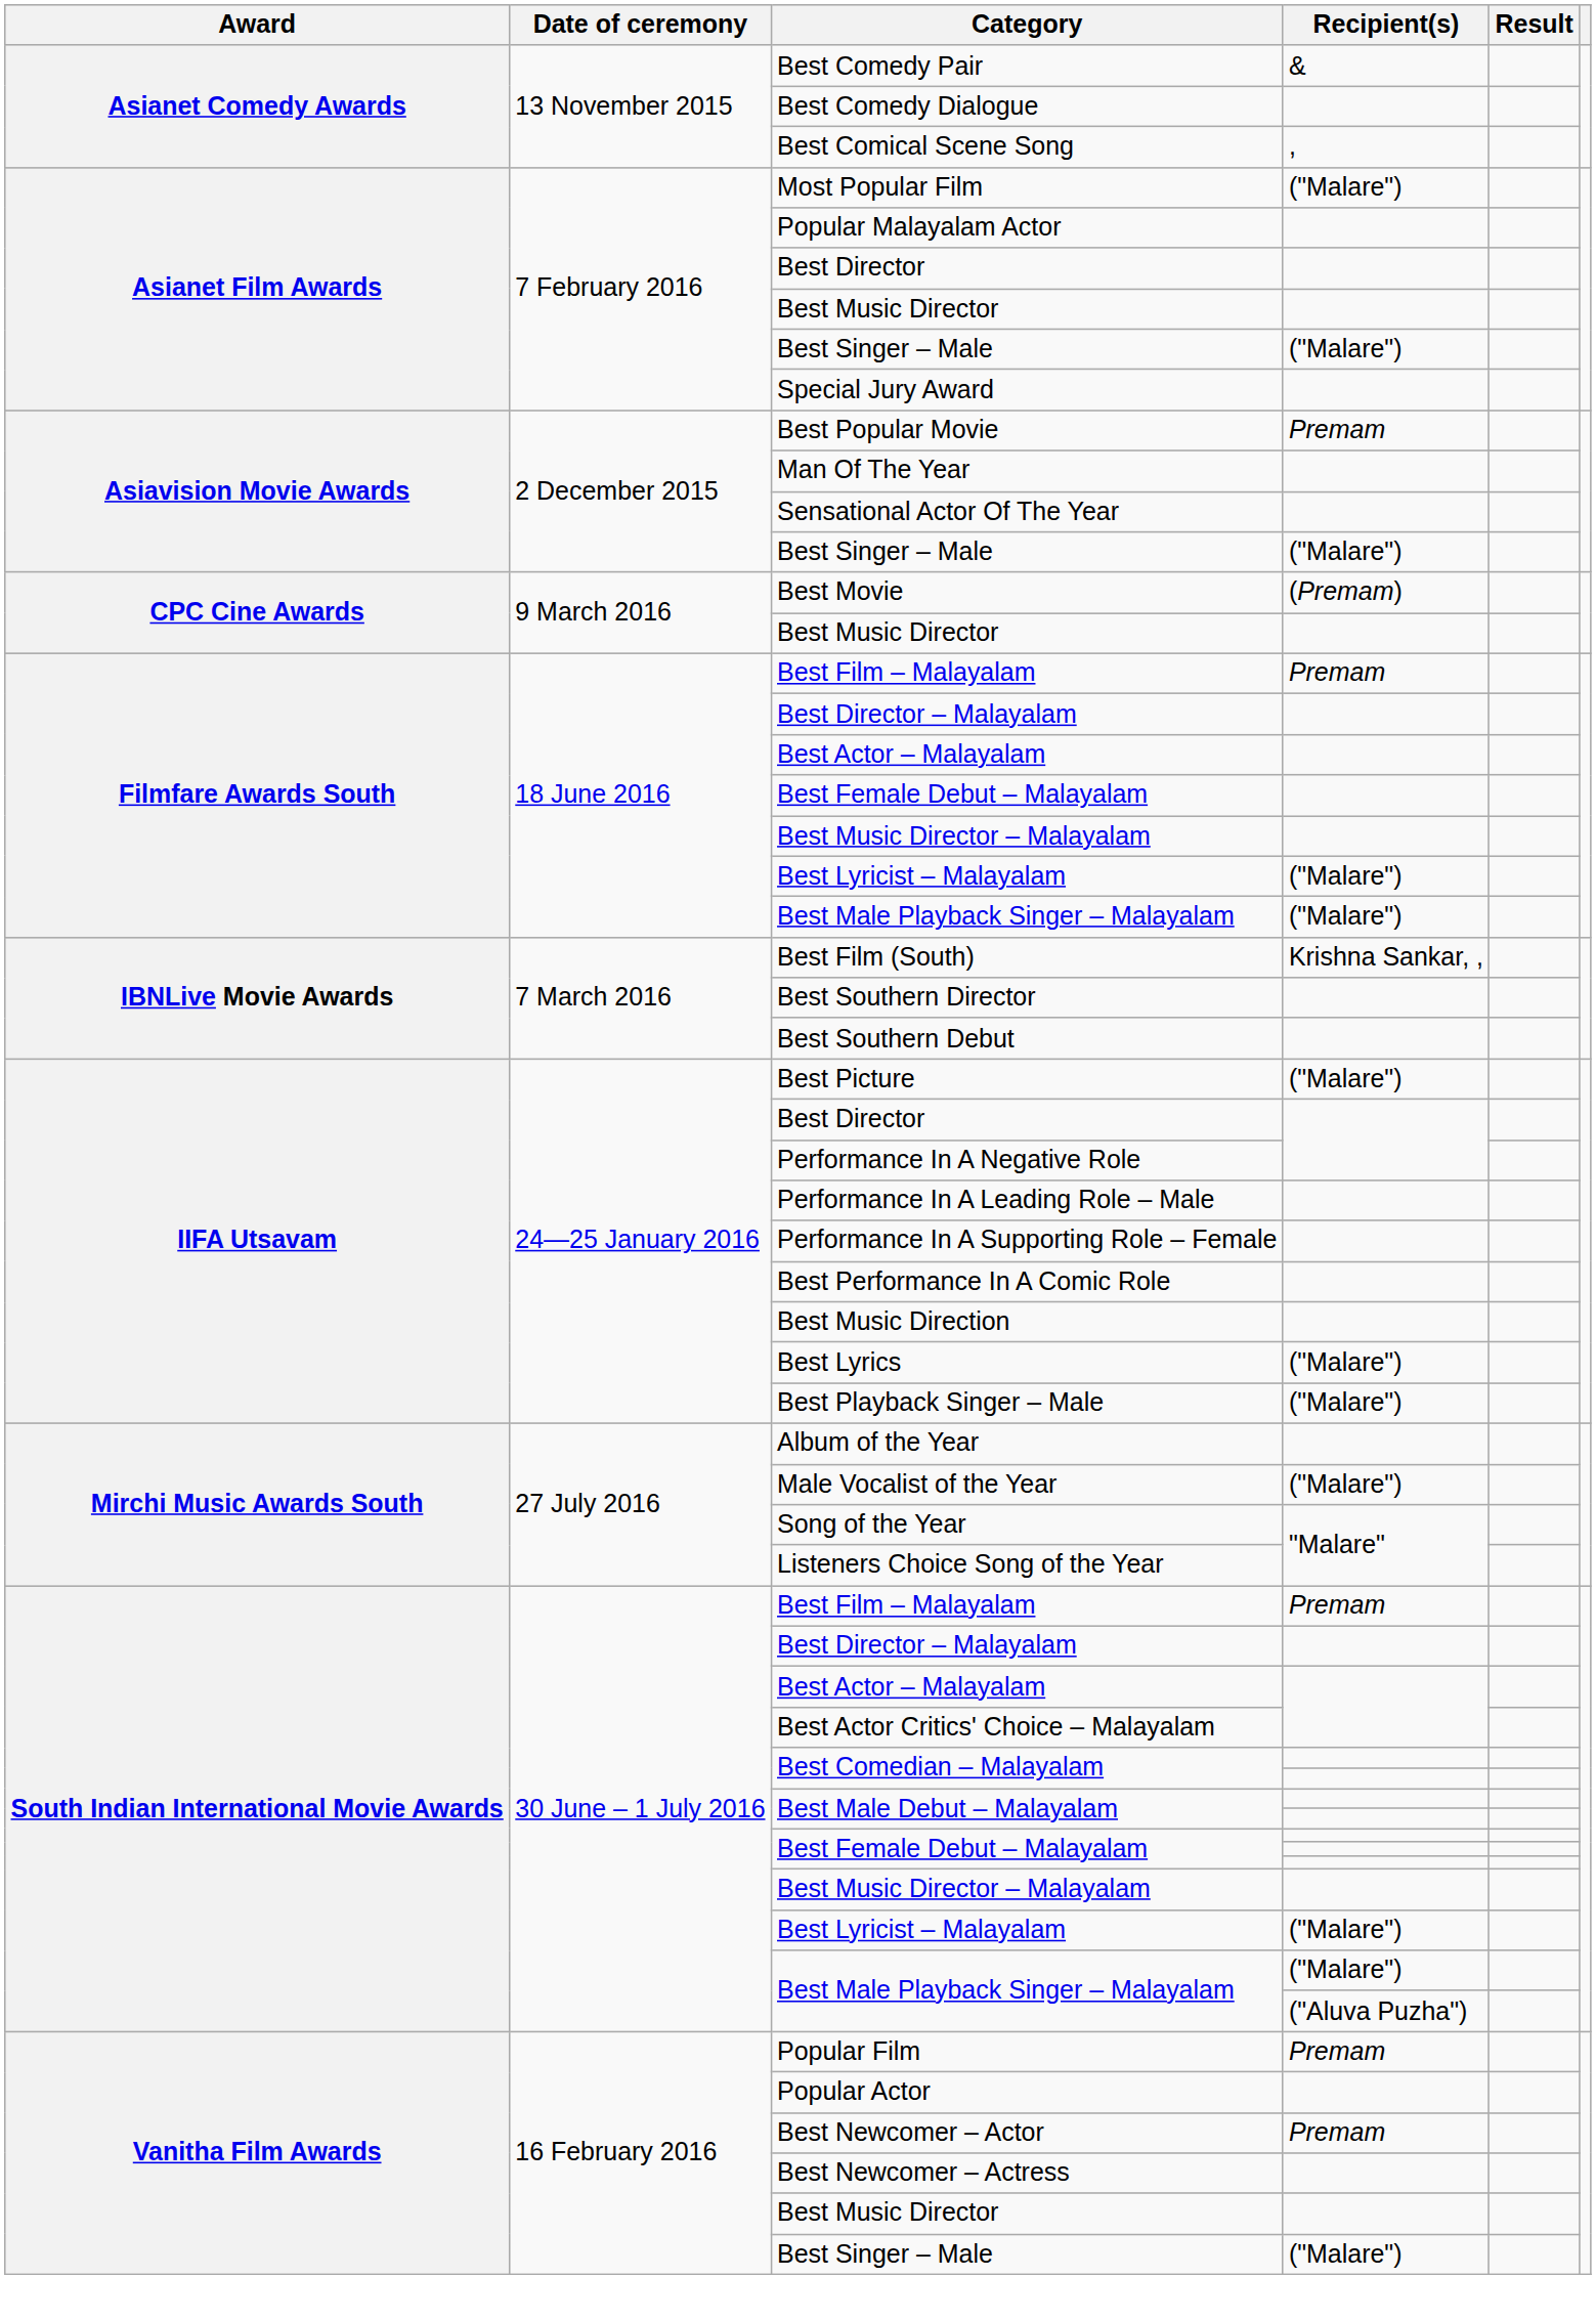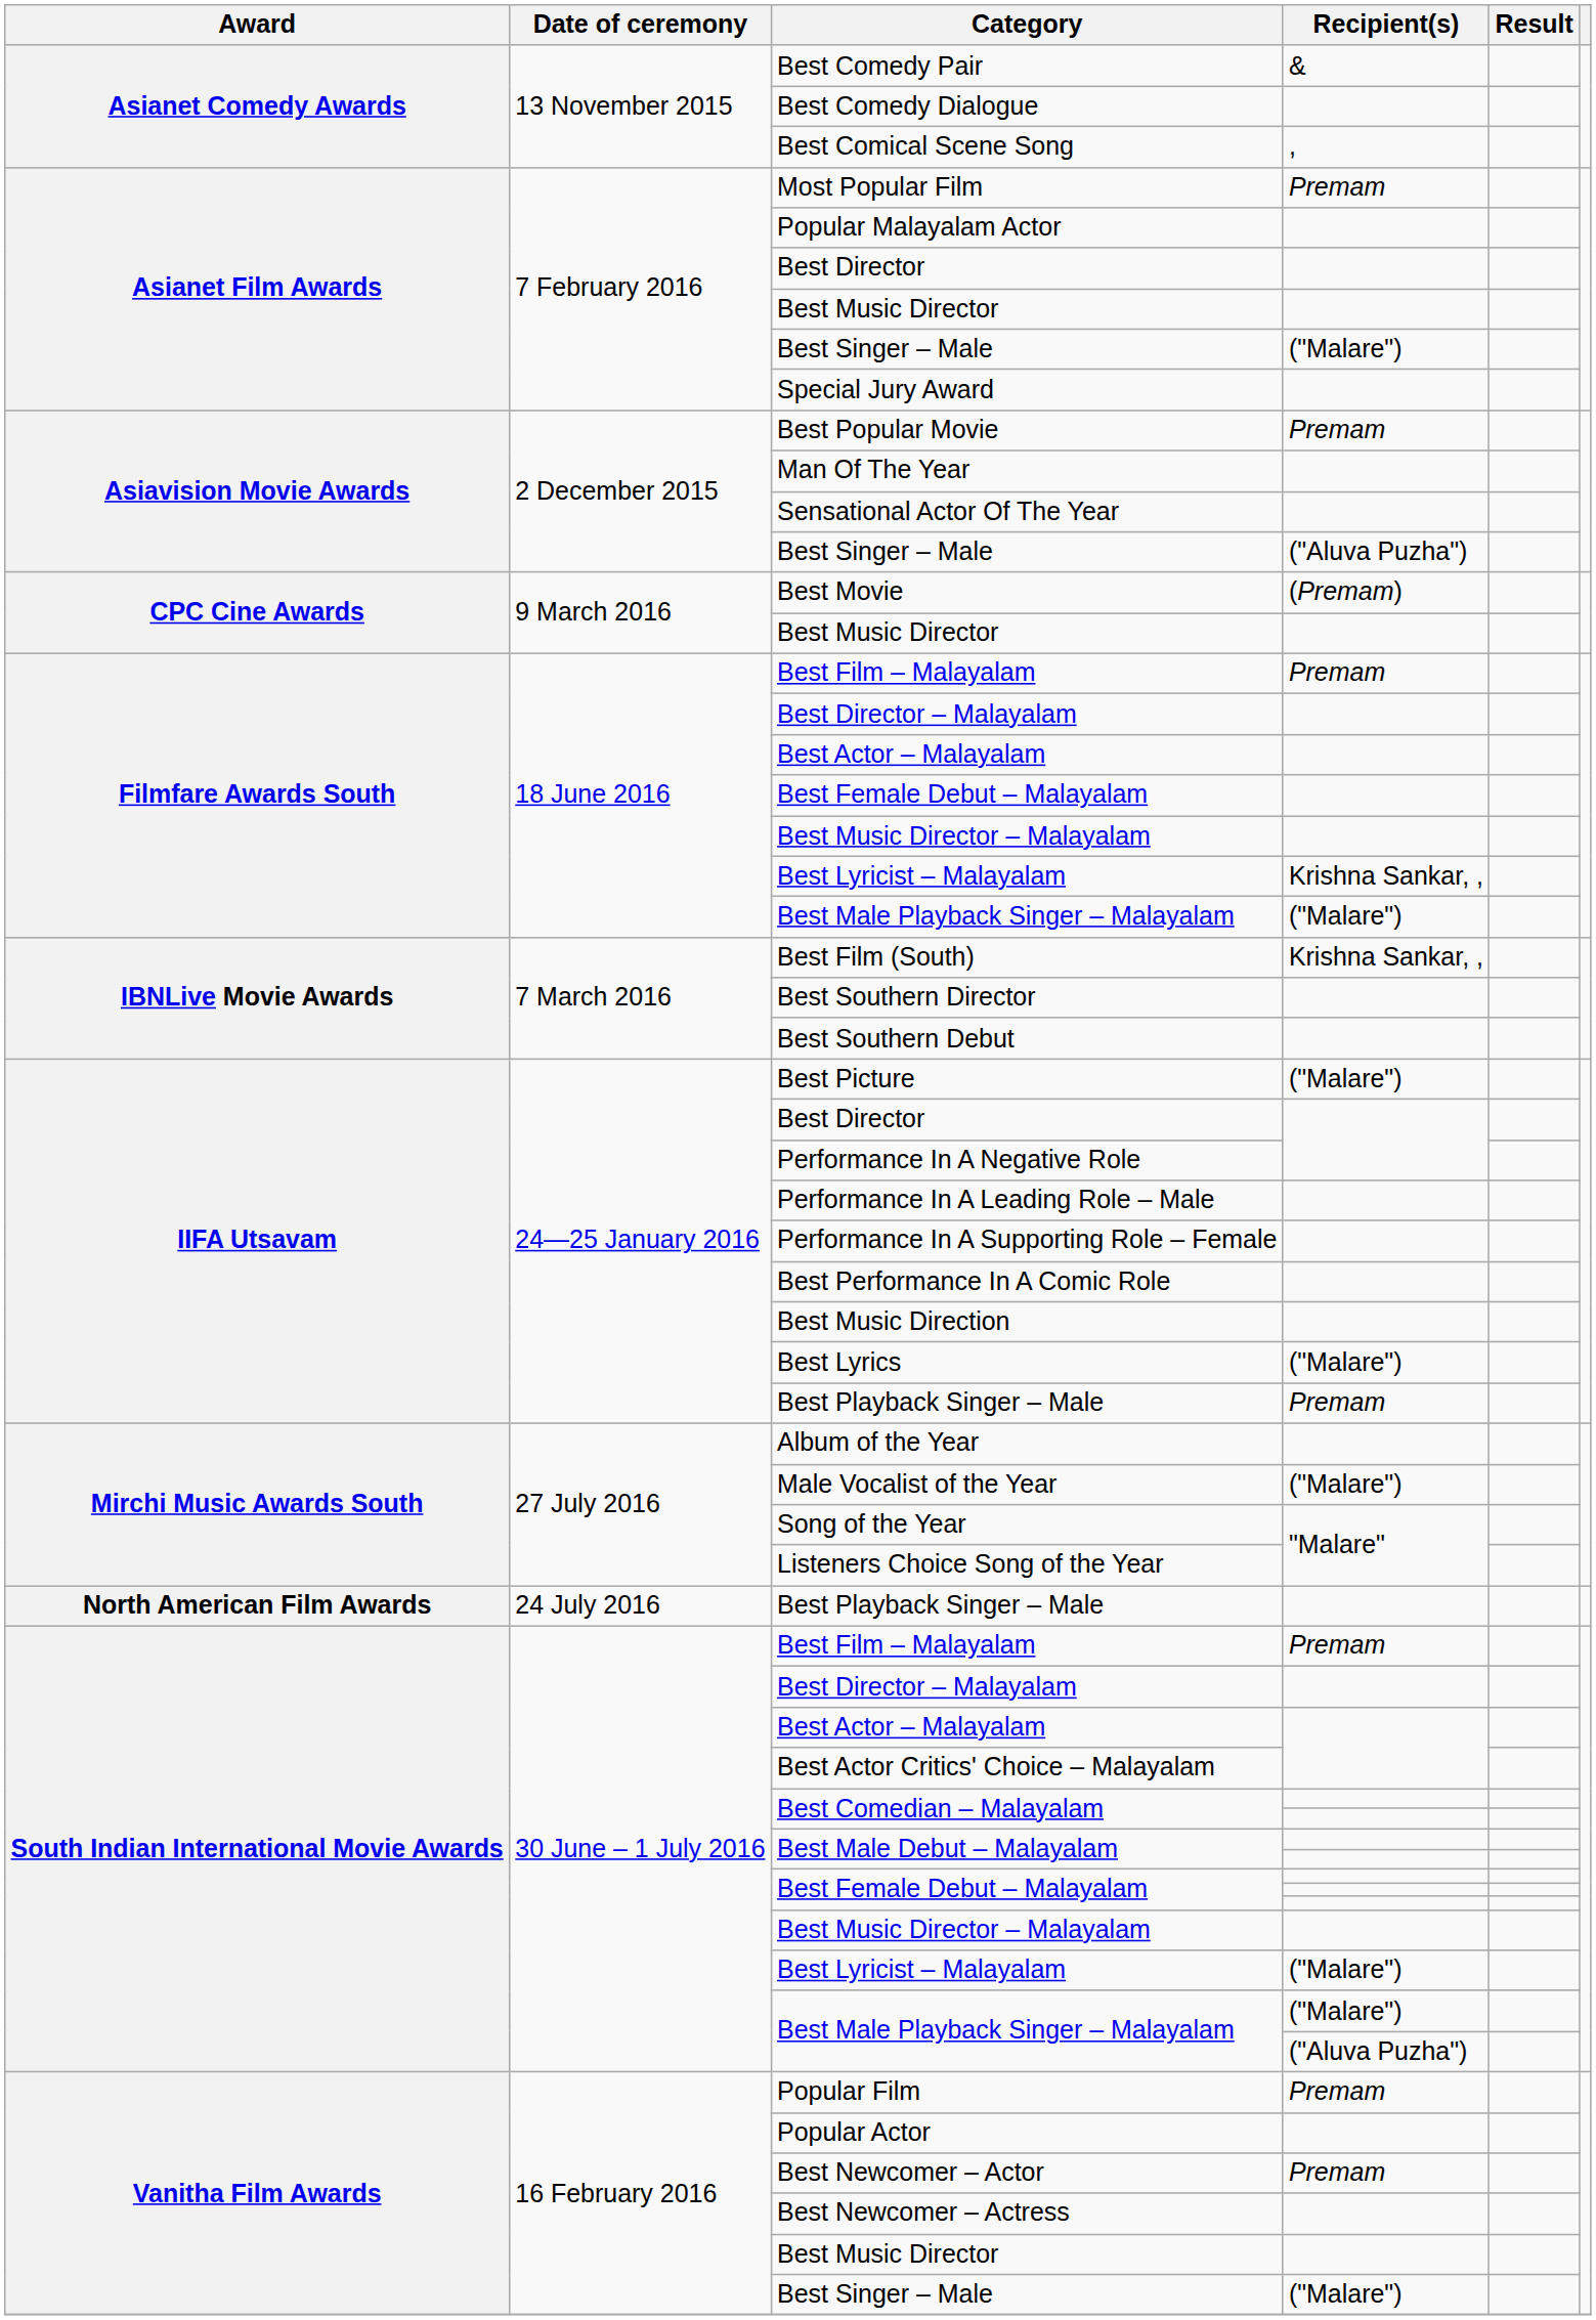Most Popular Film | Recipient(s): ("Malare") -> Premam
Asiavision Movie Awards / Best Singer – Male | Recipient(s): ("Malare") -> ("Aluva Puzha")
Filmfare Awards South / Best Lyricist – Malayalam | Recipient(s): ("Malare") -> Krishna Sankar, ,
IIFA Utsavam / Best Playback Singer – Male | Recipient(s): ("Malare") -> Premam
+ row: North American Film Awards | 24 July 2016 | Best Playback Singer – Male
